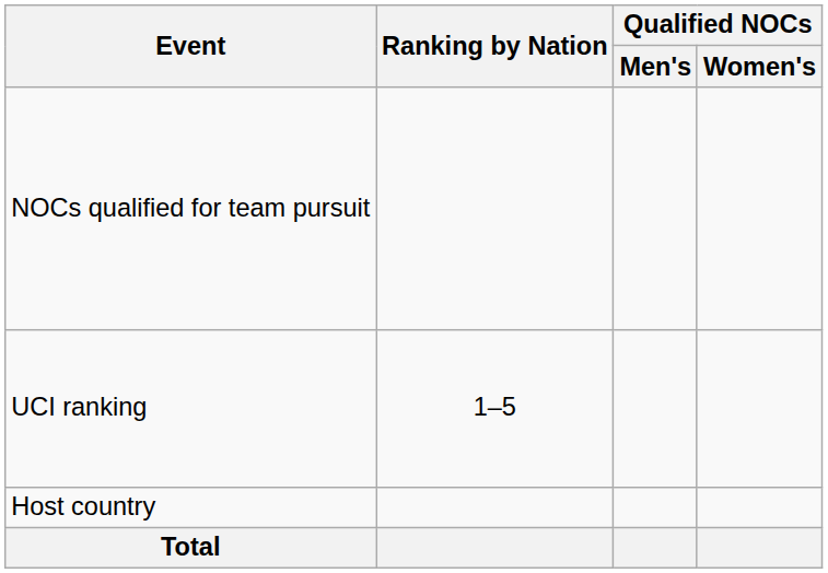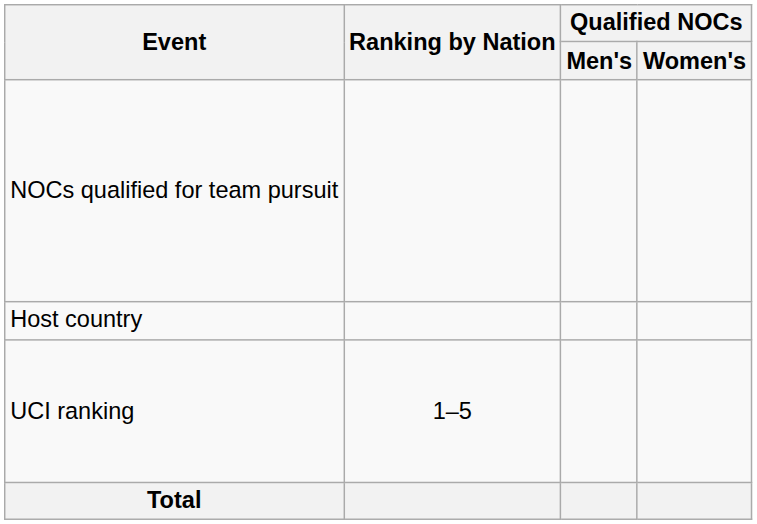rows swapped: UCI ranking <-> Host country
